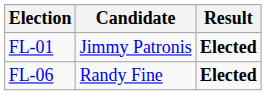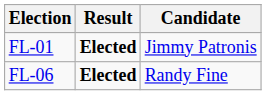columns swapped: Candidate <-> Result
